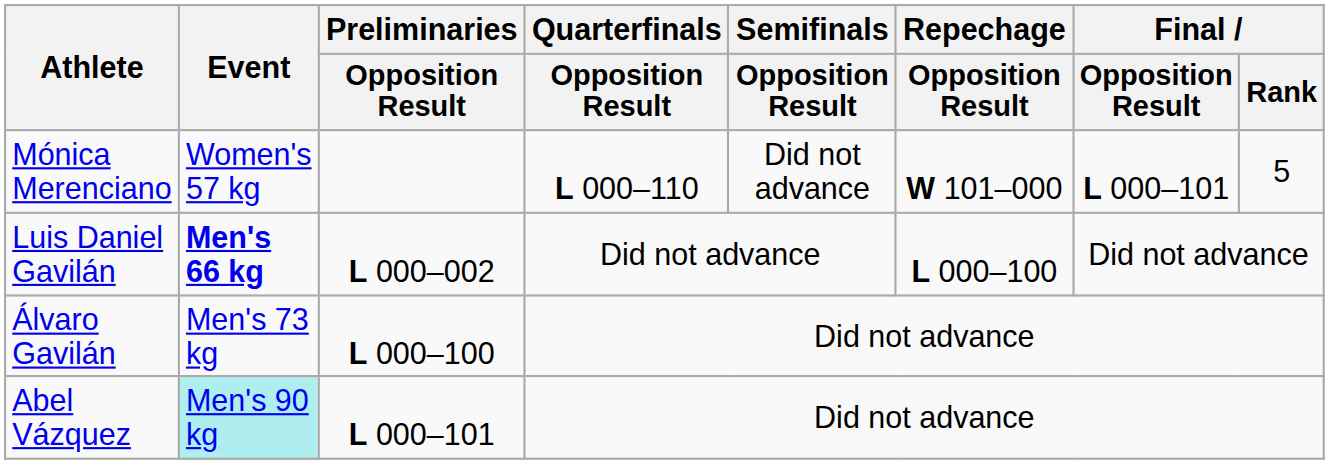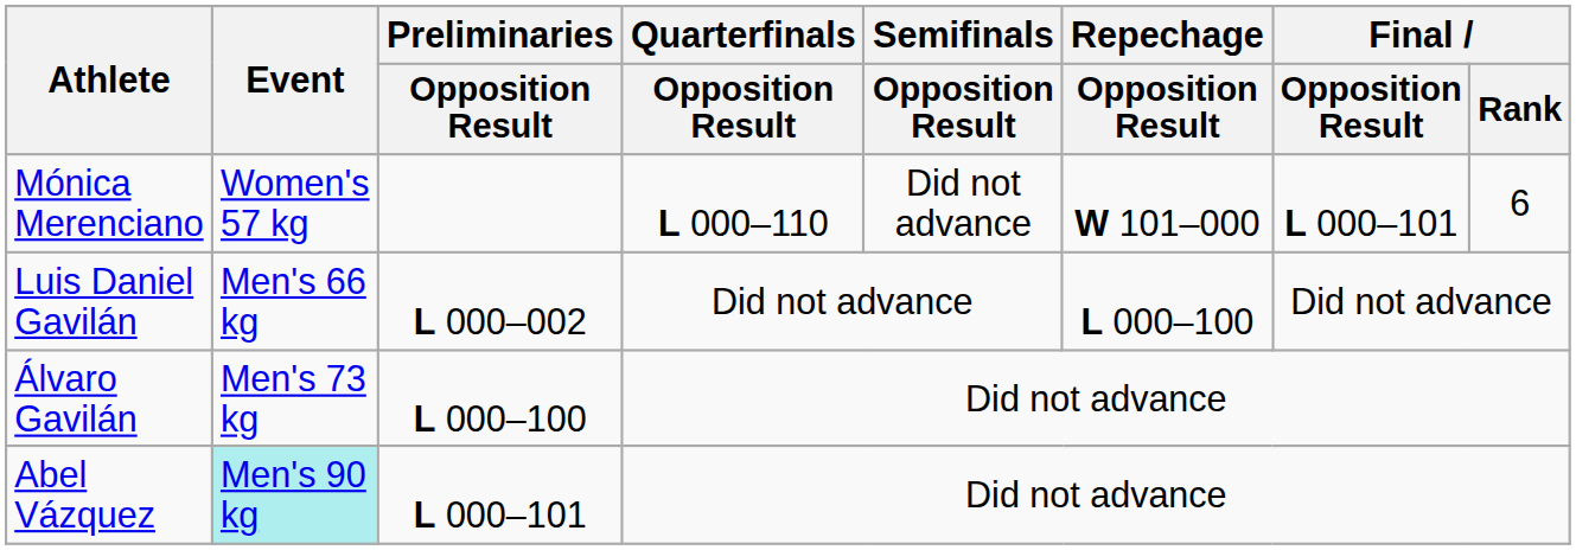Mónica Merenciano | Final / Rank: 5 -> 6
Luis Daniel Gavilán | Event: bold -> normal
